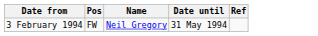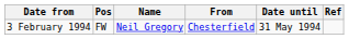+ column: From | Chesterfield
